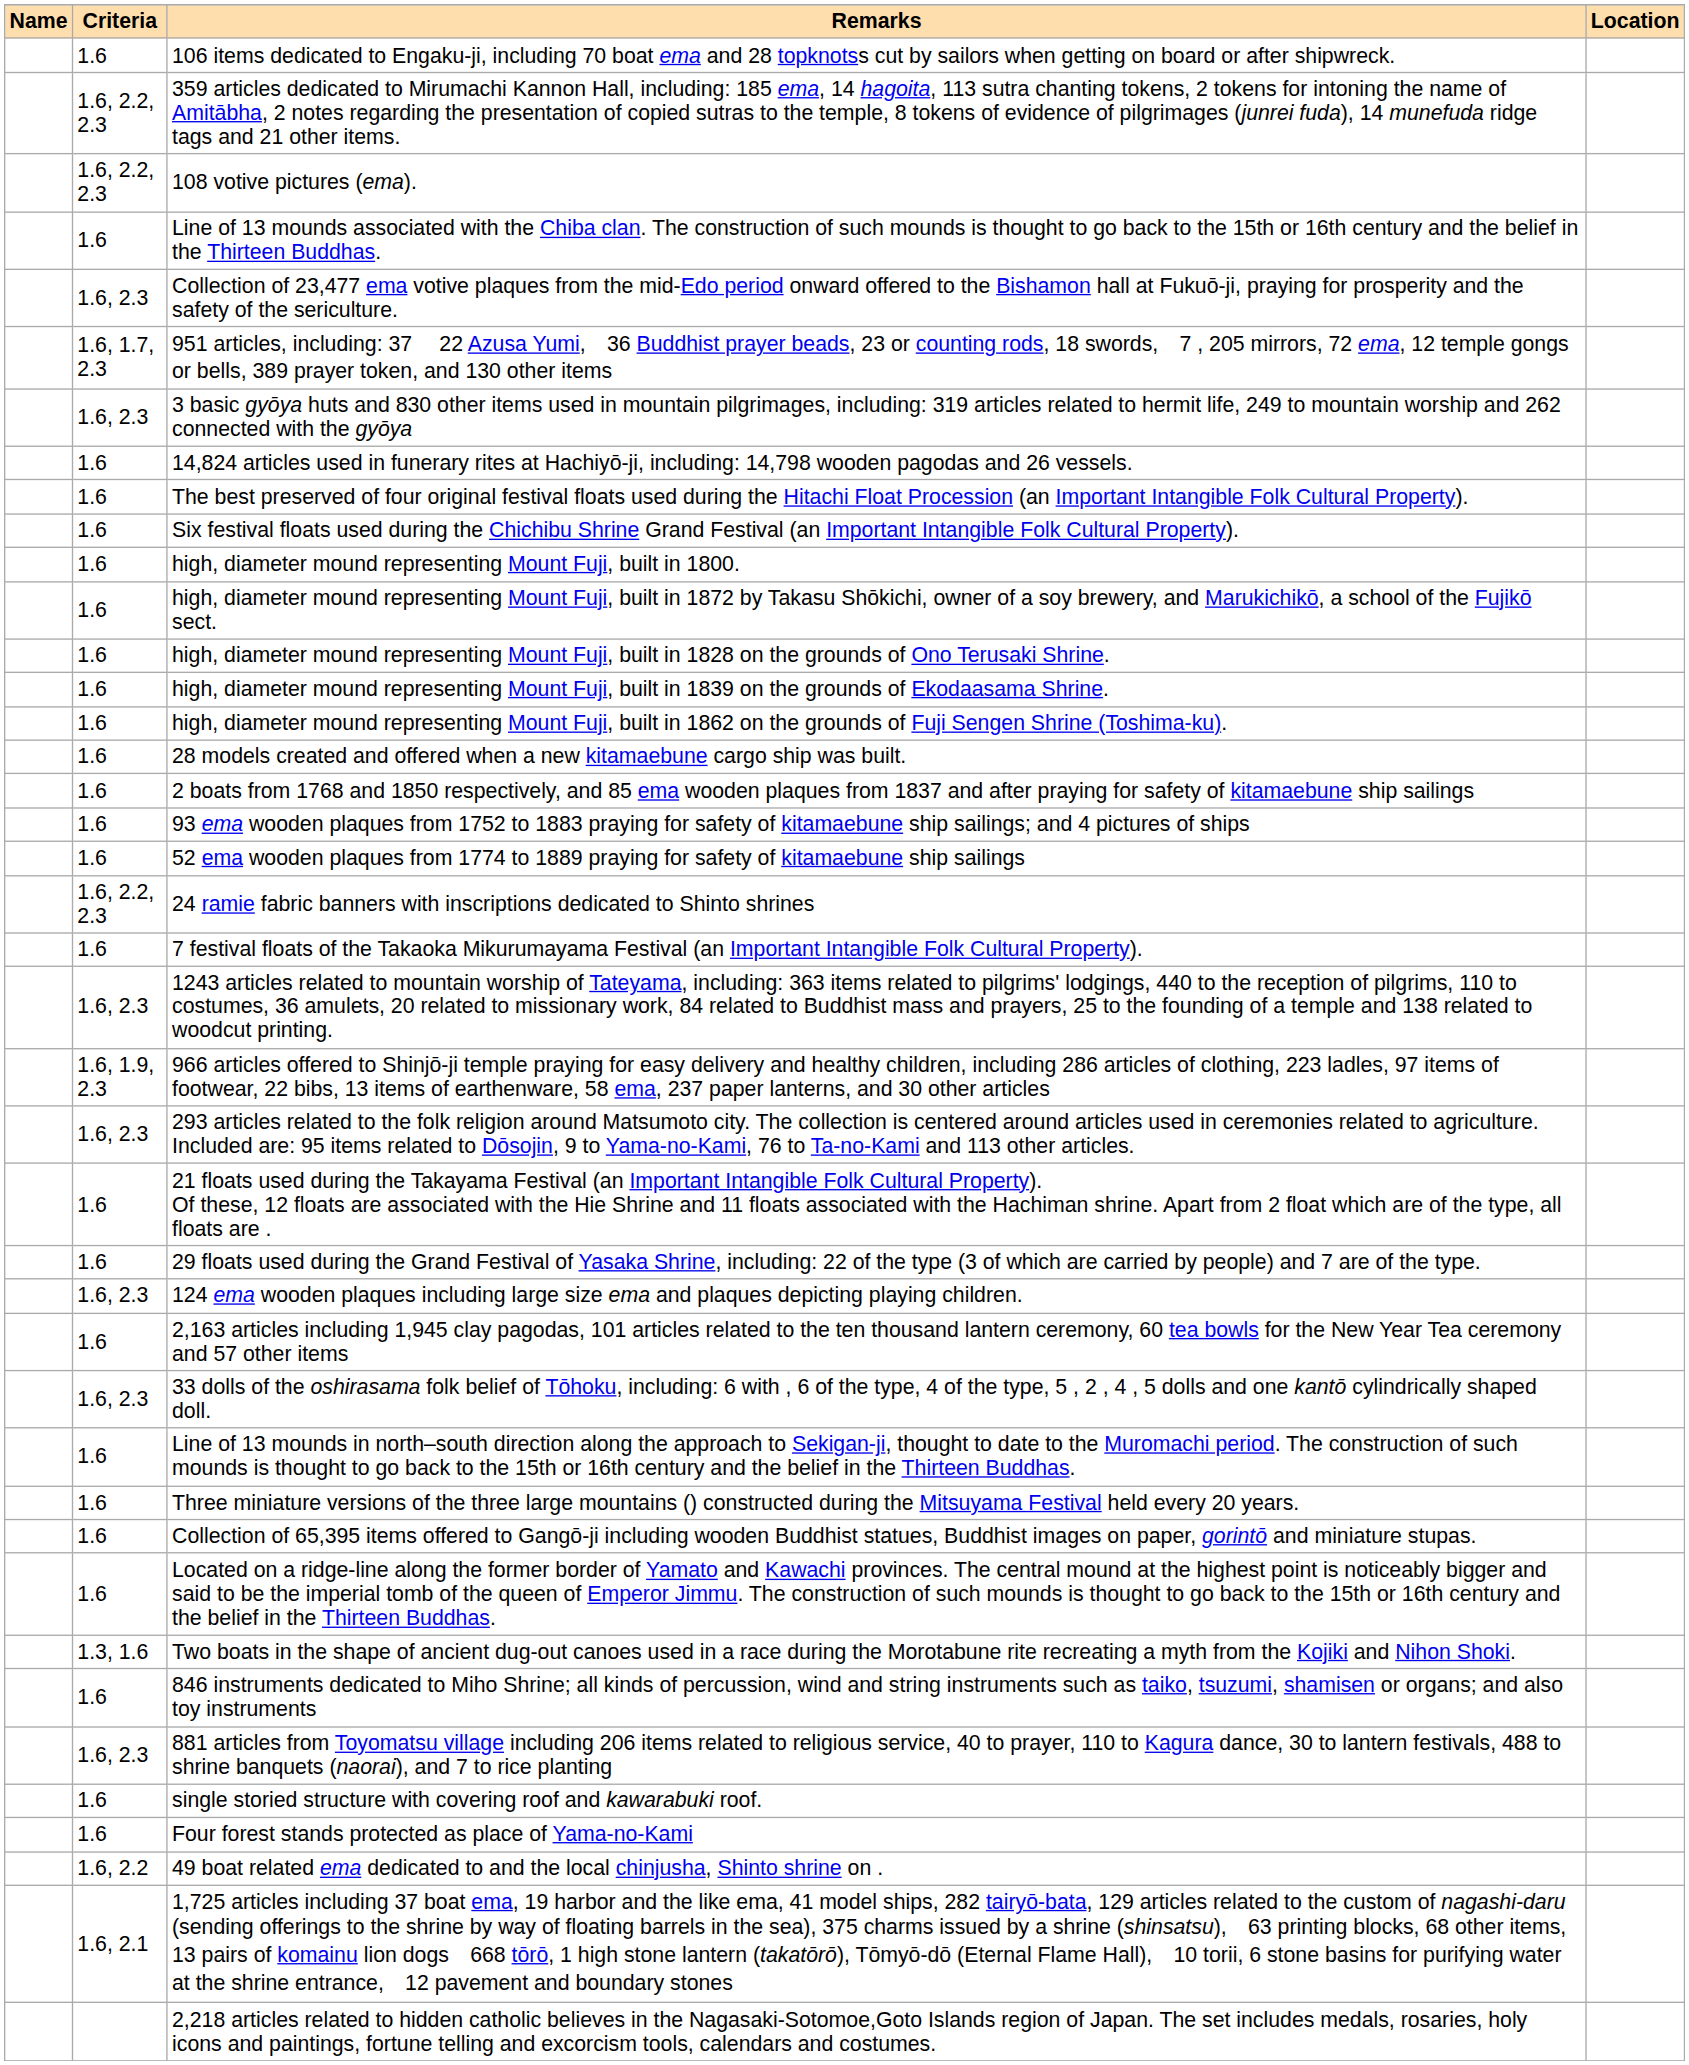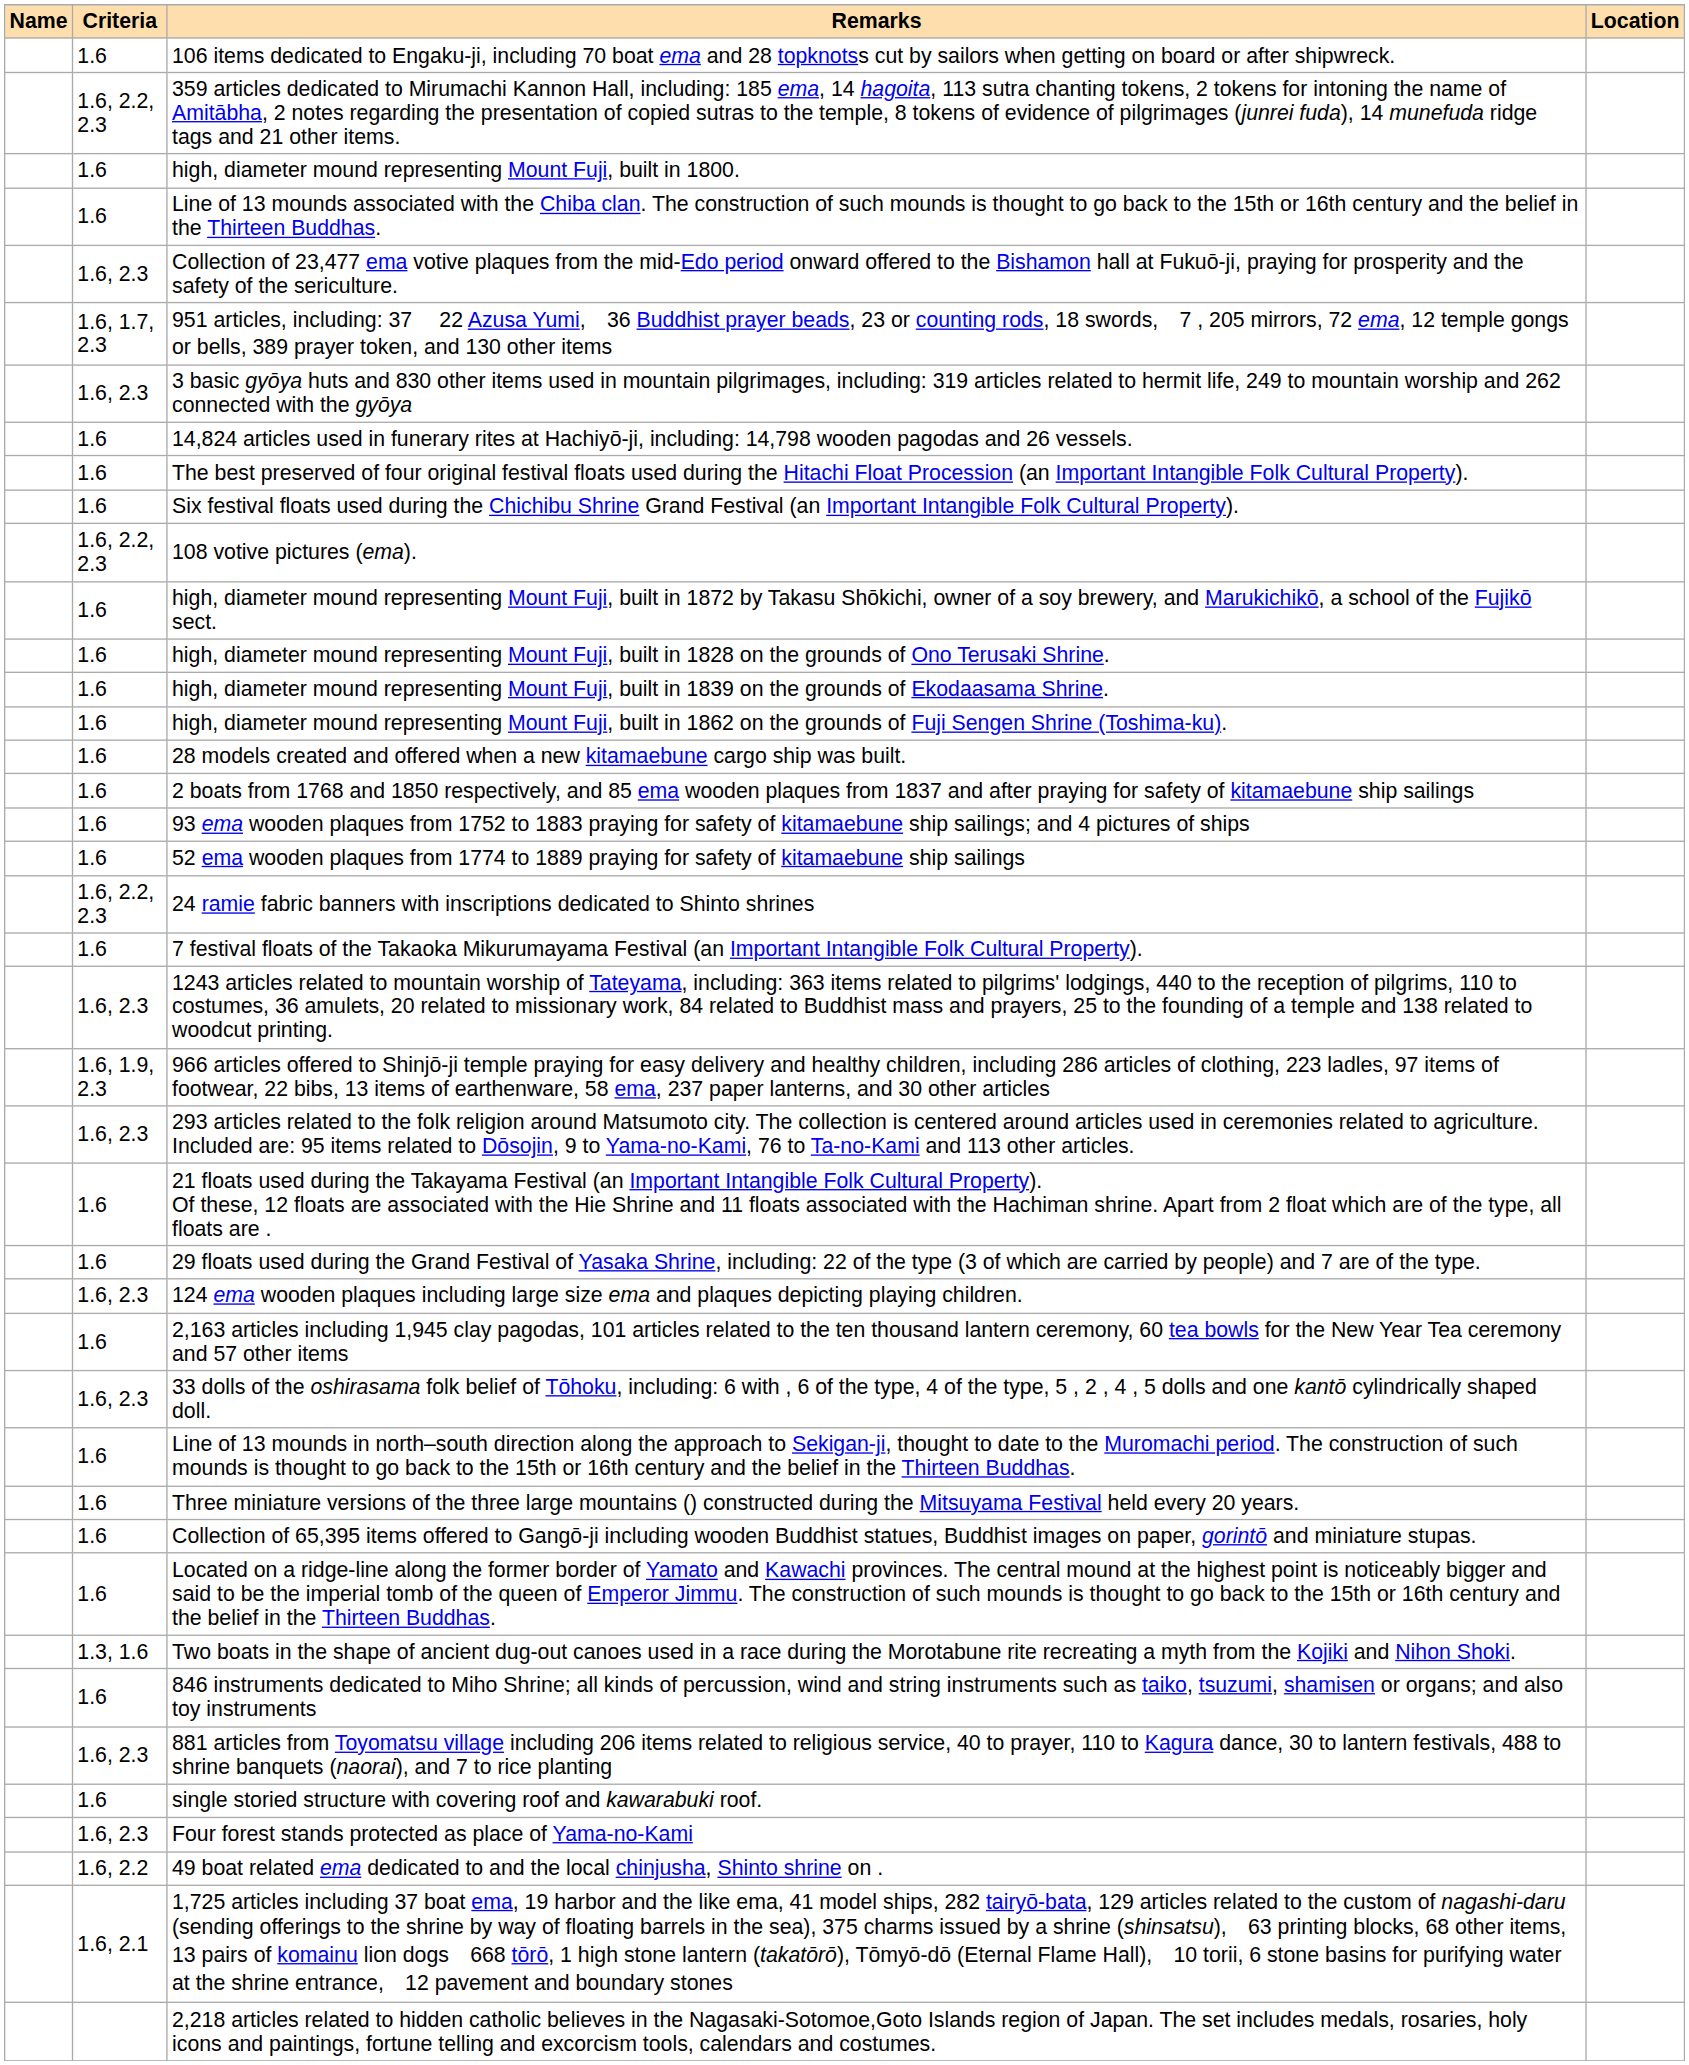rows swapped: 108 votive pictures (ema). <-> high, diameter mound representing Mount Fuji, built in 1800.
Four forest stands protected as place of Yama-no-Kami | Criteria: 1.6 -> 1.6, 2.3
